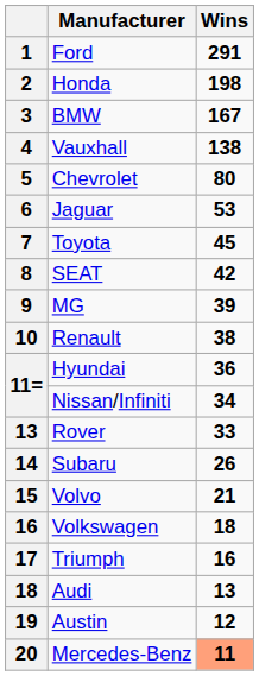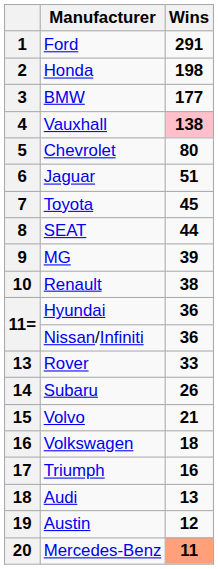BMW | Wins: 167 -> 177
Vauxhall | Wins: no background -> pink background
Jaguar | Wins: 53 -> 51
SEAT | Wins: 42 -> 44
Nissan/Infiniti | Wins: 34 -> 36
